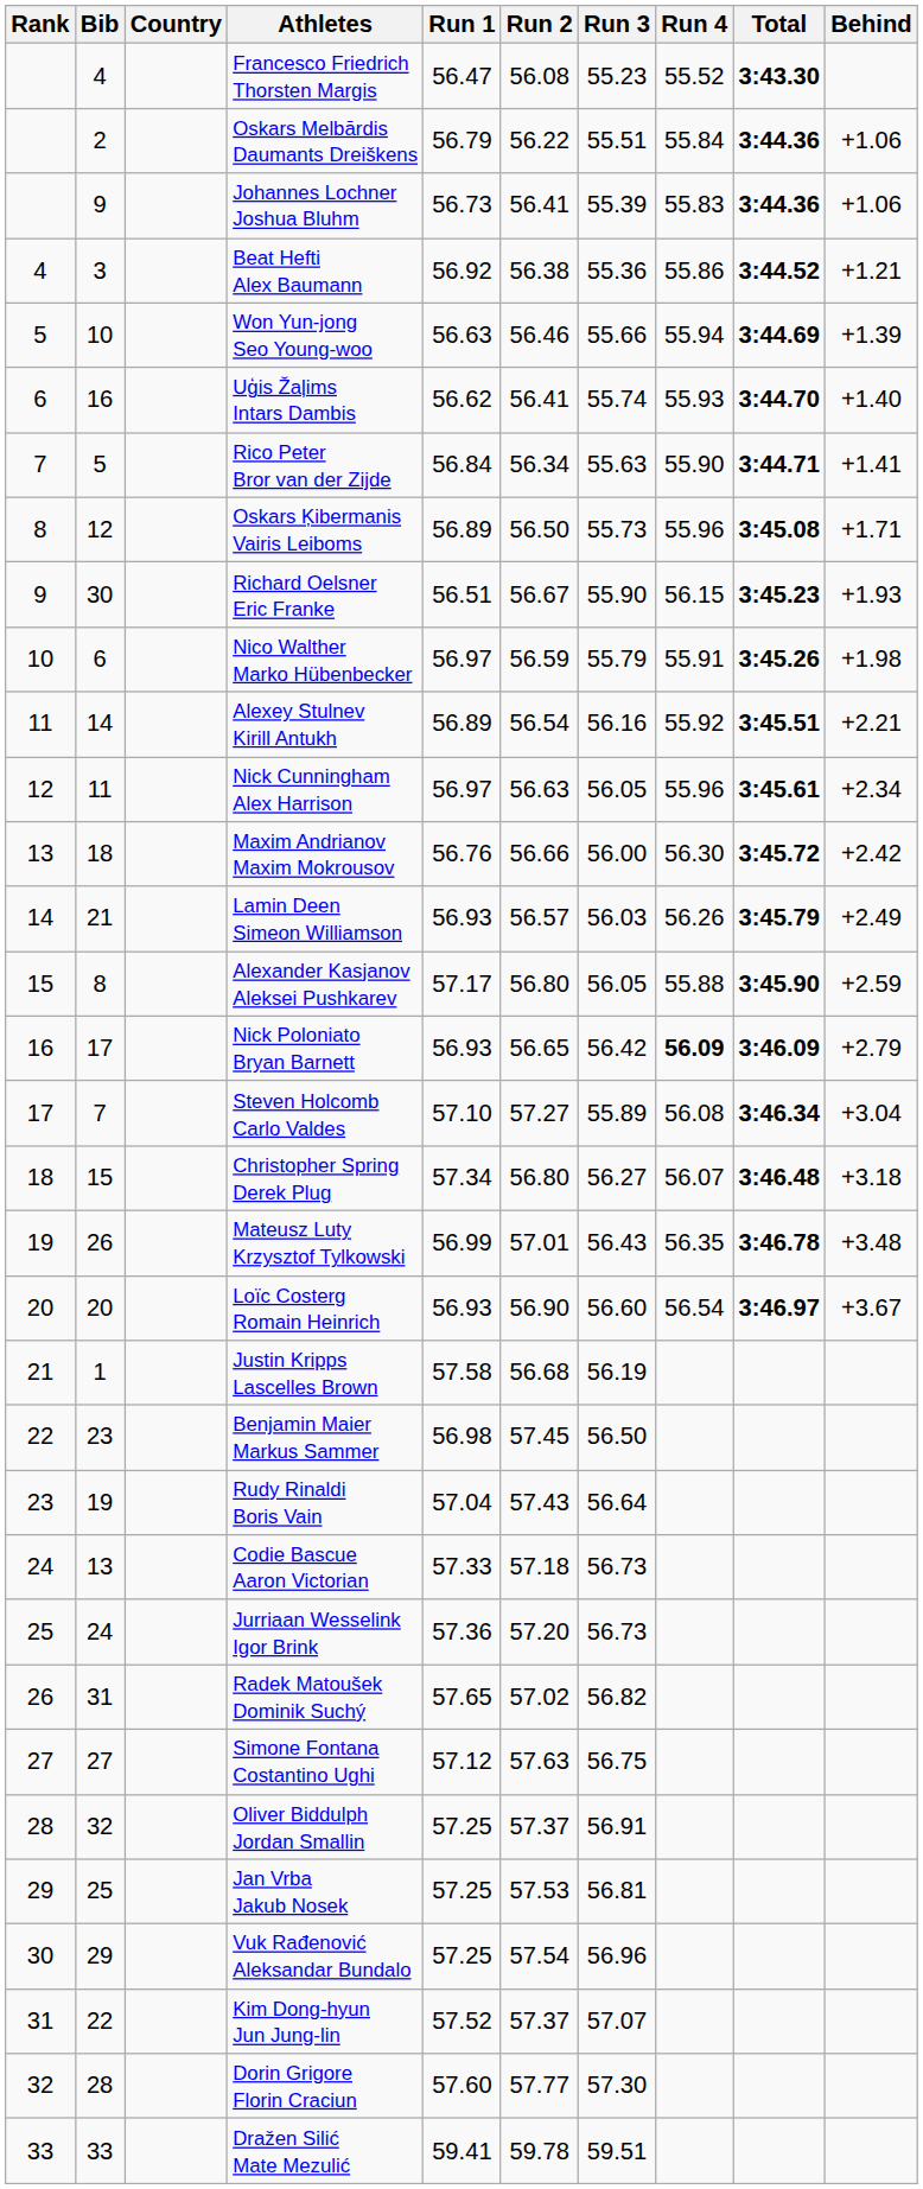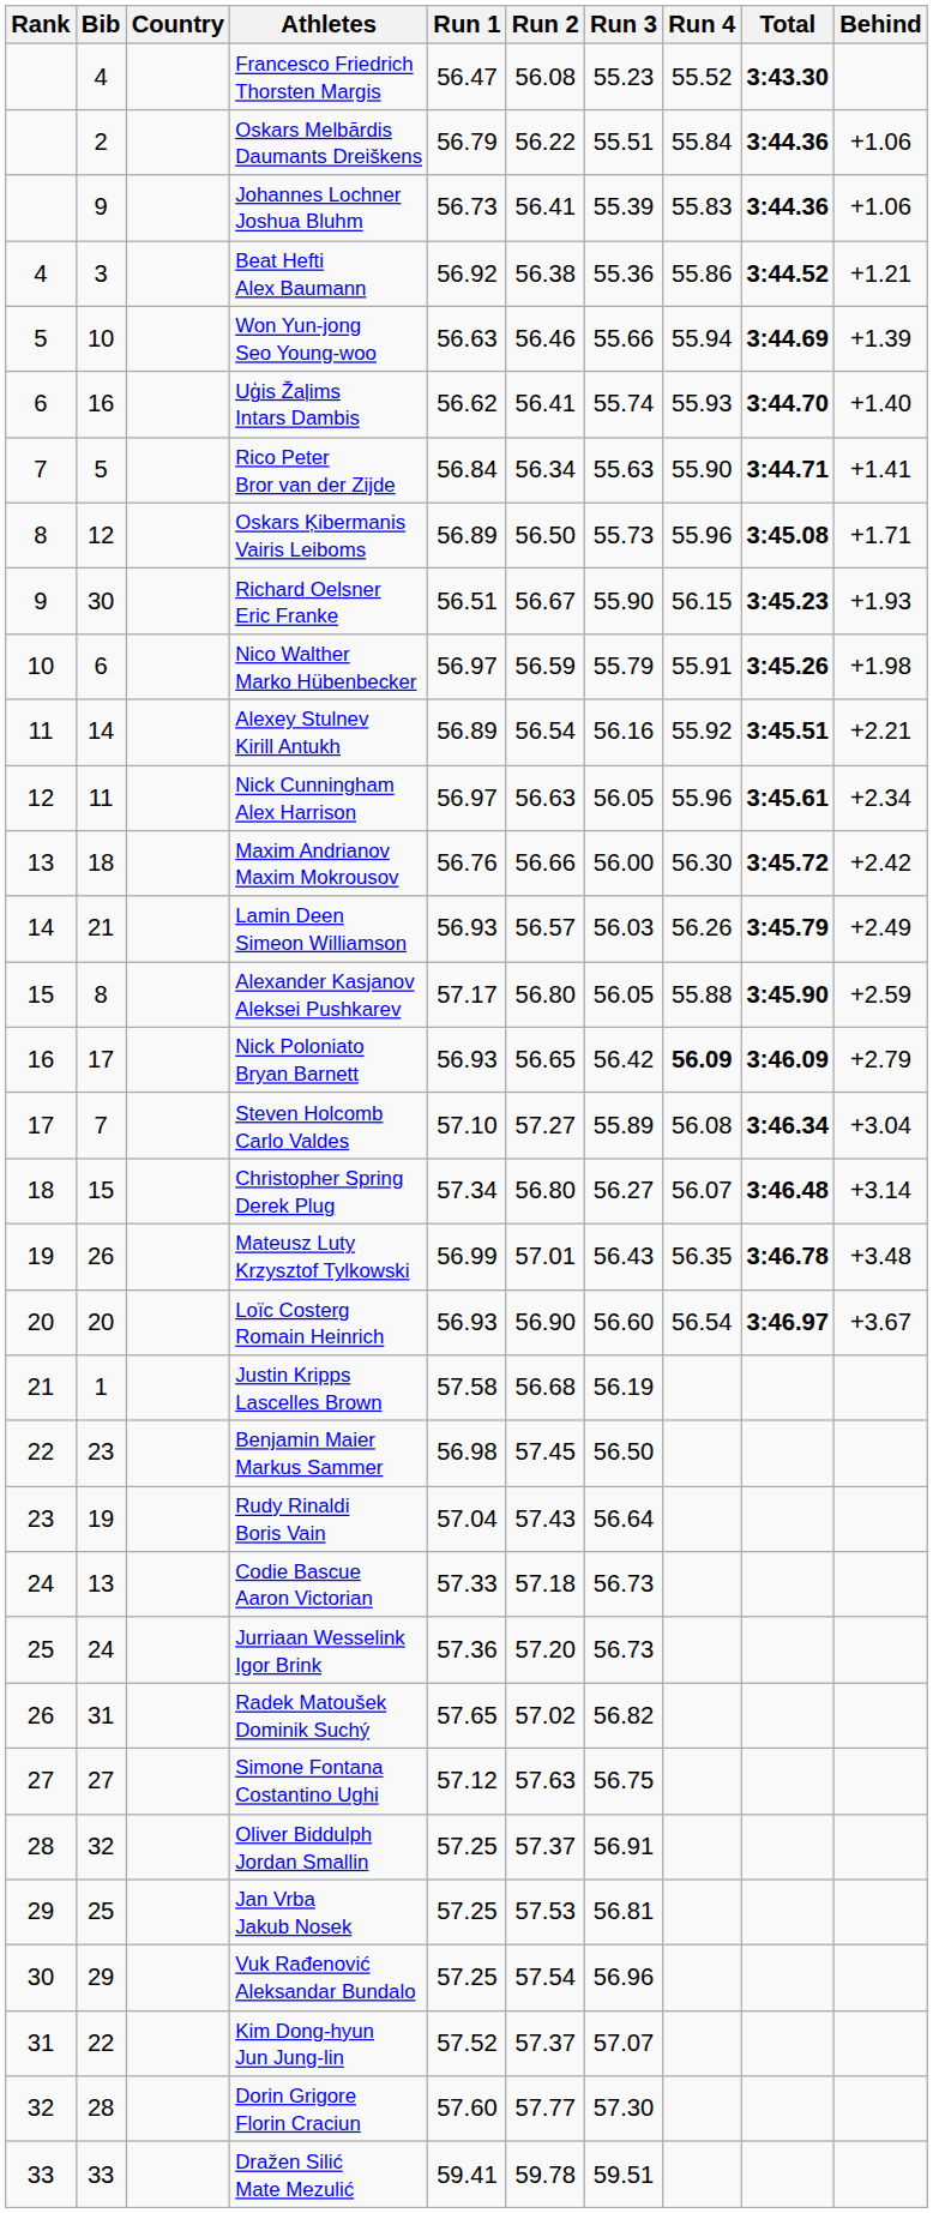Christopher Spring Derek Plug | Behind: +3.18 -> +3.14
